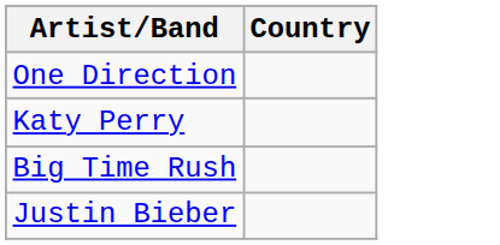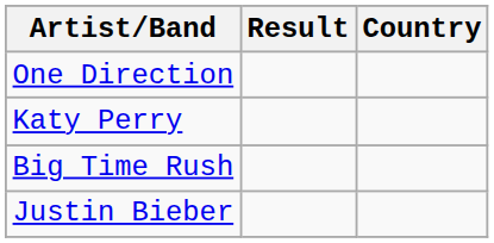+ column: Result
